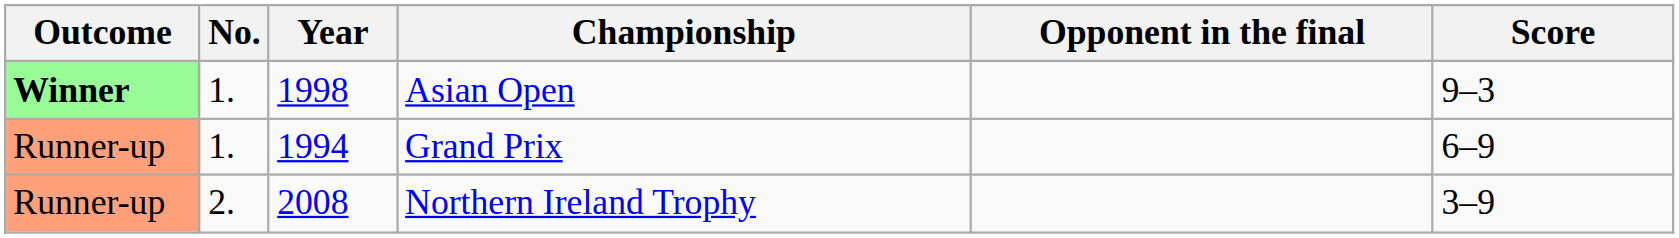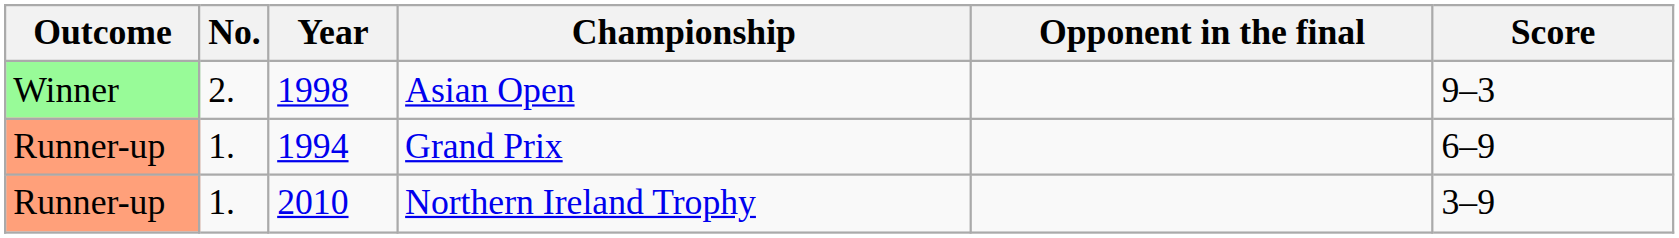Asian Open | Outcome: bold -> normal
Asian Open | No.: 1. -> 2.
Northern Ireland Trophy | No.: 2. -> 1.
Northern Ireland Trophy | Year: 2008 -> 2010
